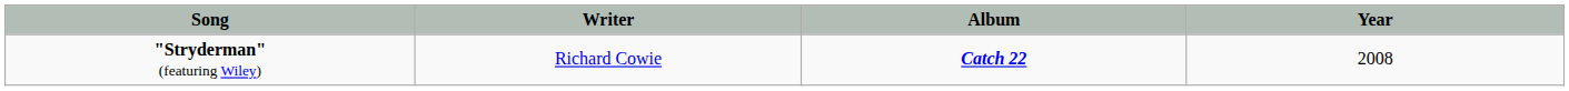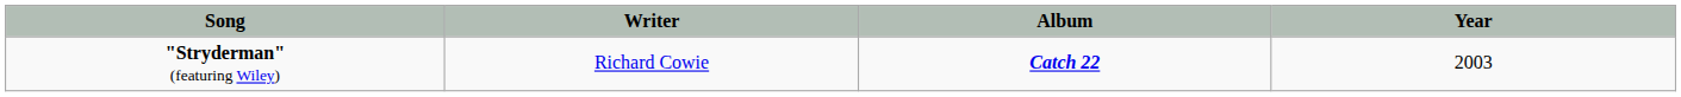"Stryderman" (featuring Wiley) | Year: 2008 -> 2003
